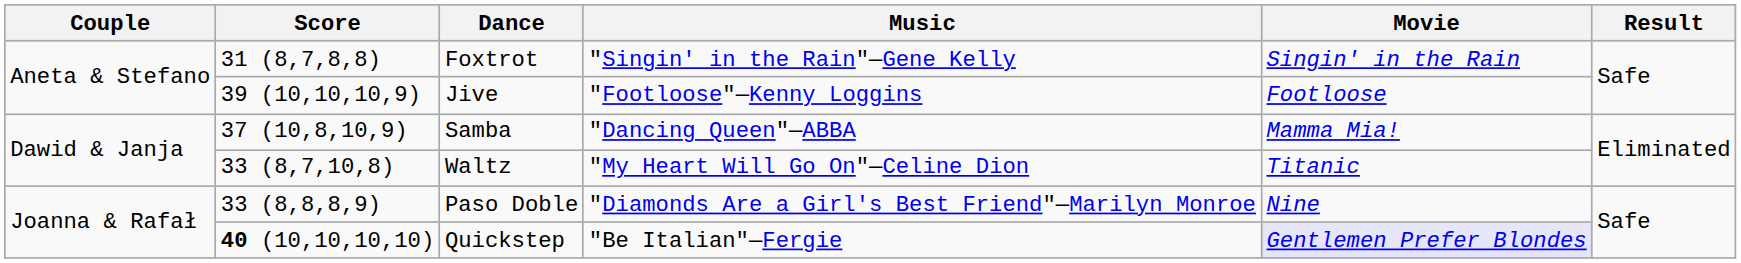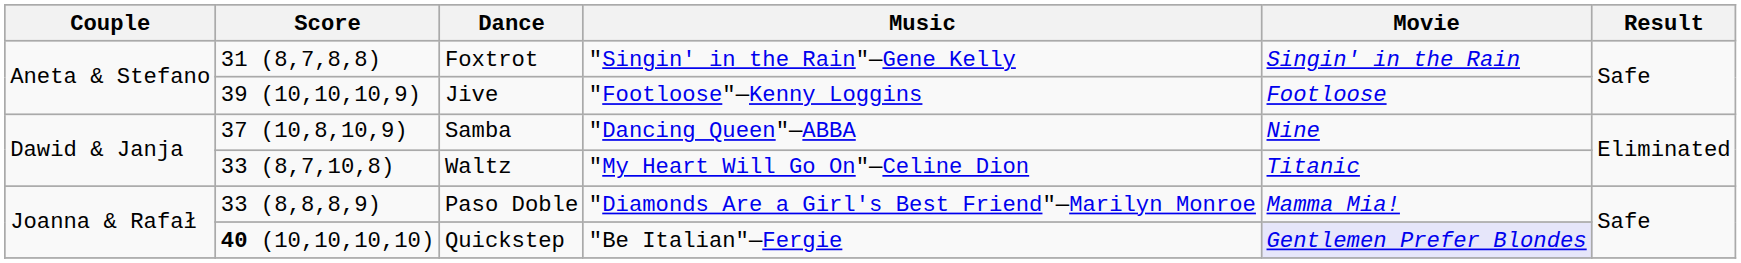Samba | Movie: Mamma Mia! -> Nine
Paso Doble | Movie: Nine -> Mamma Mia!
